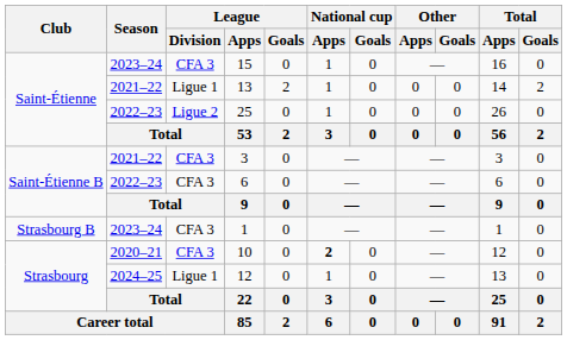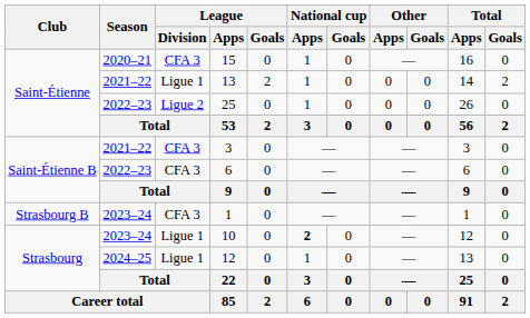15 | Season: 2023–24 -> 2020–21
10 | Season: 2020–21 -> 2023–24
10 | League / Division: CFA 3 -> Ligue 1
